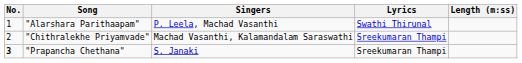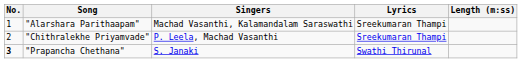"Alarshara Parithaapam" | Singers: P. Leela, Machad Vasanthi -> Machad Vasanthi, Kalamandalam Saraswathi
"Alarshara Parithaapam" | Lyrics: Swathi Thirunal -> Sreekumaran Thampi
"Chithralekhe Priyamvade" | Singers: Machad Vasanthi, Kalamandalam Saraswathi -> P. Leela, Machad Vasanthi
"Prapancha Chethana" | Lyrics: Sreekumaran Thampi -> Swathi Thirunal
